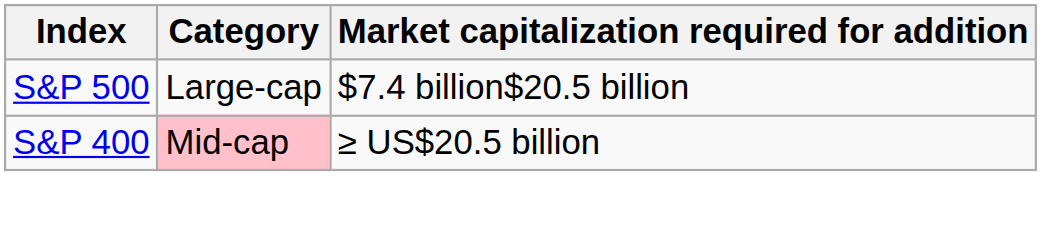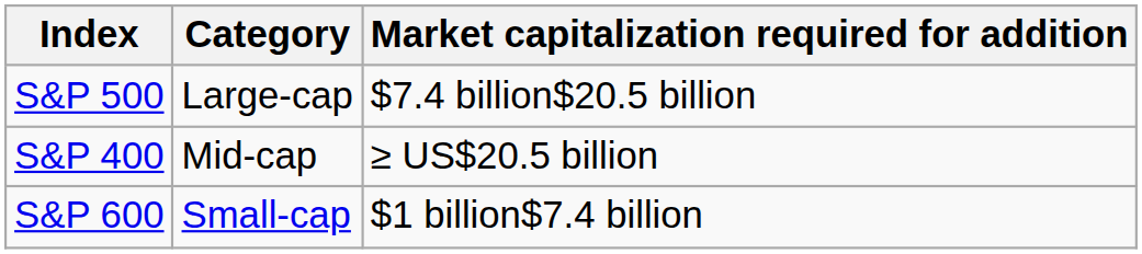S&P 400 | Category: pink background -> no background
+ row: S&P 600 | Small-cap | $1 billion$7.4 billion
